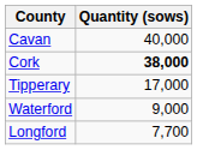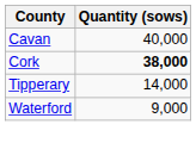Tipperary | Quantity (sows): 17,000 -> 14,000
- row: Longford | 7,700
